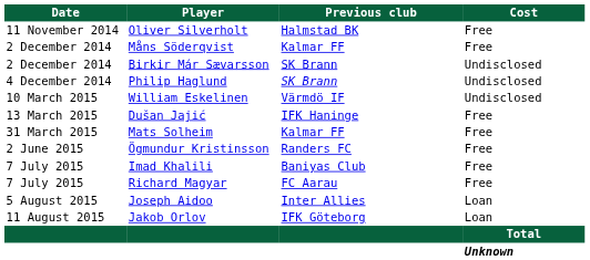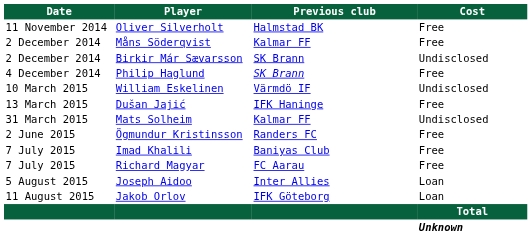Philip Haglund | Cost: Undisclosed -> Free
Mats Solheim | Cost: Free -> Undisclosed
